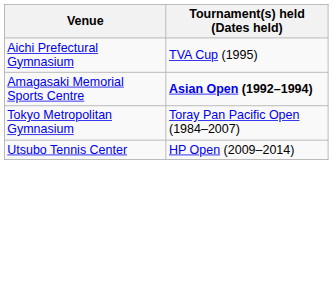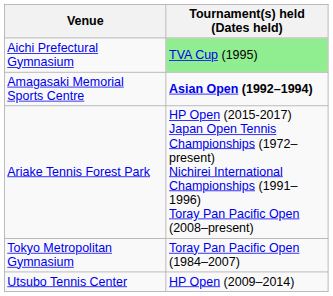Aichi Prefectural Gymnasium | Tournament(s) held (Dates held): no background -> lightgreen background
+ row: Ariake Tennis Forest Park | HP Open (2015-2017) Japan Open Tennis Championships (1972–present) Nichirei International Championships (1991–1996) Toray Pan Pacific Open (2008–present)
